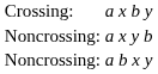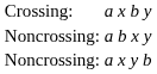rows swapped: a x y b <-> a b x y
